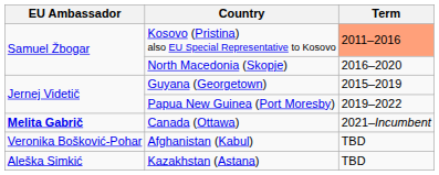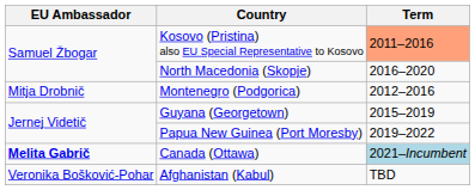+ row: Mitja Drobnič | Montenegro (Podgorica) | 2012–2016
Canada (Ottawa) | Term: no background -> lightblue background
- row: Aleška Simkić | Kazakhstan (Astana) | TBD
